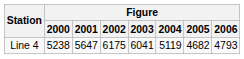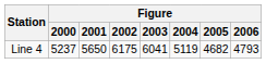Line 4 | Figure / 2000: 5238 -> 5237
Line 4 | Figure / 2001: 5647 -> 5650
